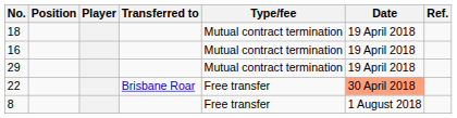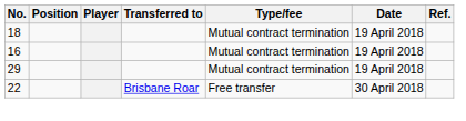22 | Date: lightsalmon background -> no background
- row: 8 | Free transfer | 1 August 2018
